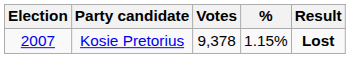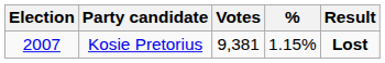Kosie Pretorius | Votes: 9,378 -> 9,381
